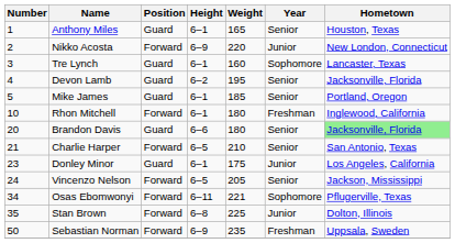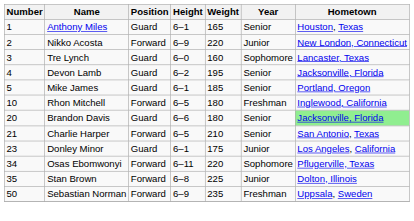Tre Lynch | Height: 6–1 -> 6–0
Rhon Mitchell | Height: 6–1 -> 6–5
- row: 24 | Vincenzo Nelson | Forward | 6–5 | 205 | Senior | Jackson, Mississippi
Osas Ebomwonyi | Weight: 221 -> 220
